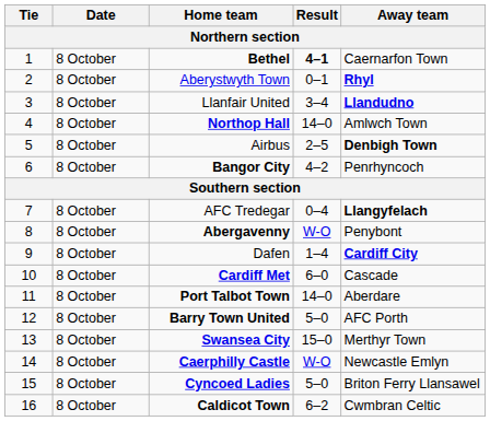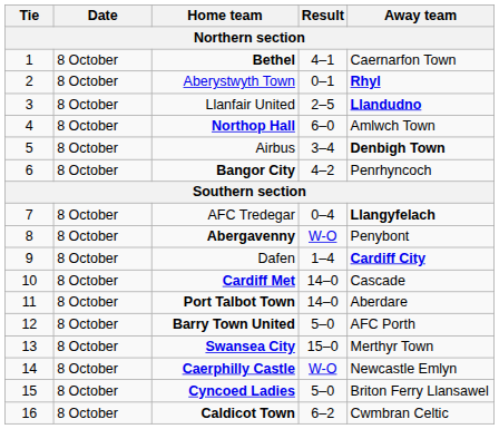Bethel | Result: bold -> normal
Llanfair United | Result: 3–4 -> 2–5
Northop Hall | Result: 14–0 -> 6–0
Airbus | Result: 2–5 -> 3–4
Cardiff Met | Result: 6–0 -> 14–0
